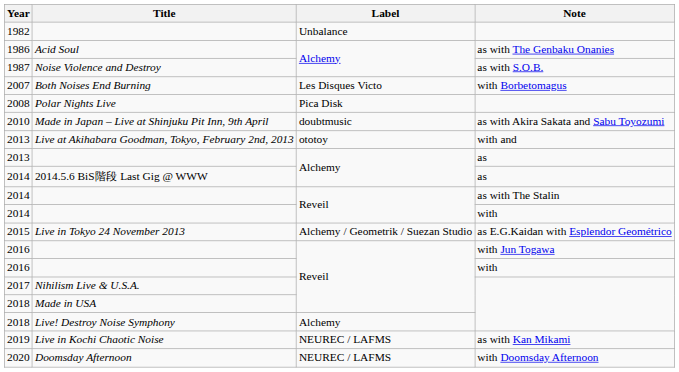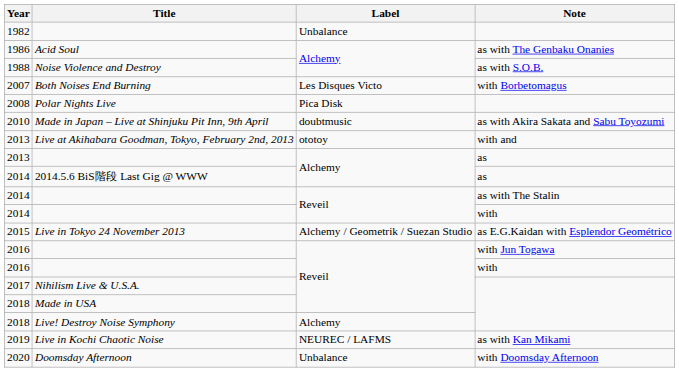Noise Violence and Destroy | Year: 1987 -> 1988
Doomsday Afternoon | Label: NEUREC / LAFMS -> Unbalance
